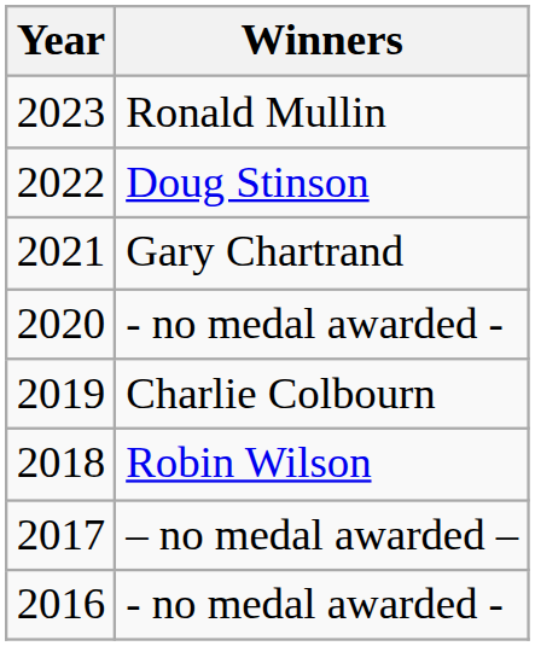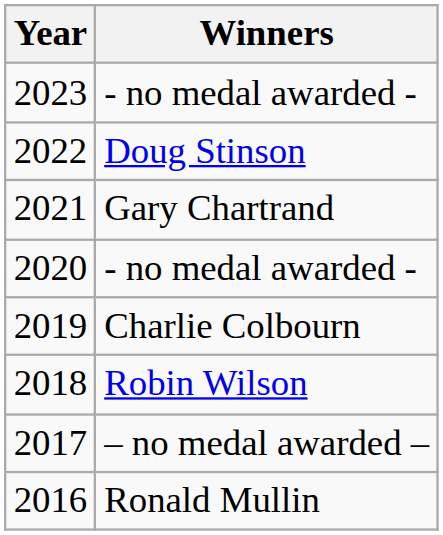2023 | Winners: Ronald Mullin -> - no medal awarded -
2016 | Winners: - no medal awarded - -> Ronald Mullin
